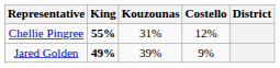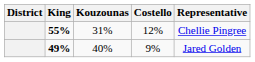columns swapped: District <-> Representative
49% | Kouzounas: 39% -> 40%
